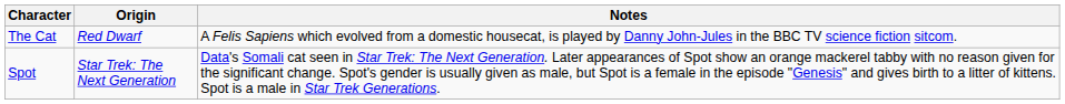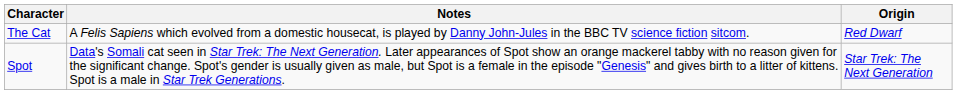columns swapped: Origin <-> Notes
